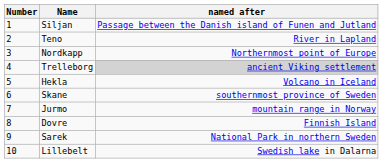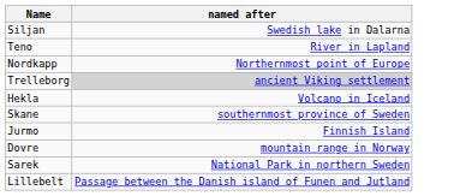- column: Number | 1 | 2 | 3 | 4 | 5 | 6 | 7 | 8 | 9 | 10
Siljan | named after: Passage between the Danish island of Funen and Jutland -> Swedish lake in Dalarna
Jurmo | named after: mountain range in Norway -> Finnish Island
Dovre | named after: Finnish Island -> mountain range in Norway
Lillebelt | named after: Swedish lake in Dalarna -> Passage between the Danish island of Funen and Jutland
